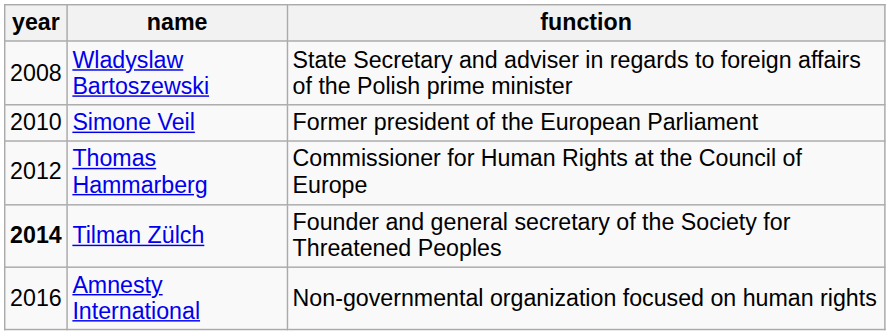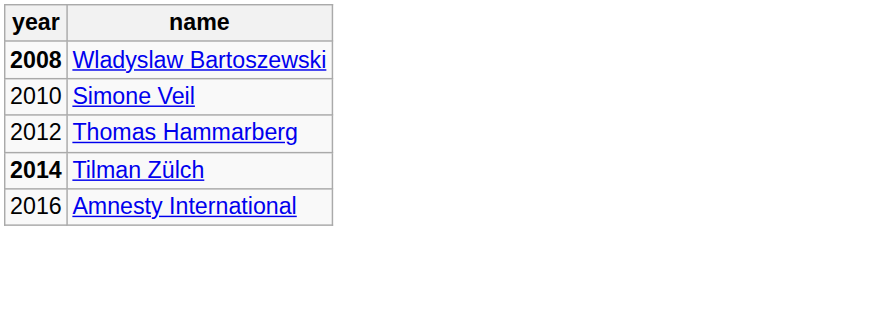- column: function | State Secretary and adviser in regards to foreign affairs of the Polish prime minister | Former president of the European Parliament | Commissioner for Human Rights at the Council of Europe | Founder and general secretary of the Society for Threatened Peoples | Non-governmental organization focused on human rights
Wladyslaw Bartoszewski | year: normal -> bold
